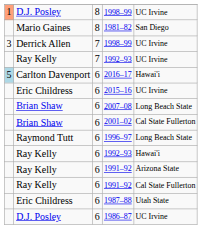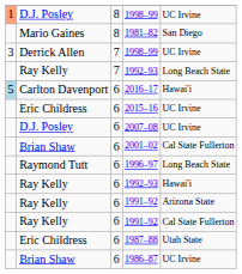7 / 1992–93 | column 5: UC Irvine -> Long Beach State
2007–08 | column 2: Brian Shaw -> D.J. Posley
2007–08 | column 5: Long Beach State -> UC Irvine
1986–87 | column 2: D.J. Posley -> Brian Shaw
